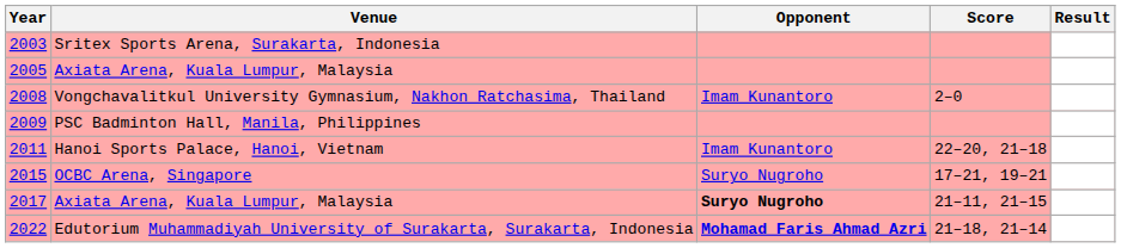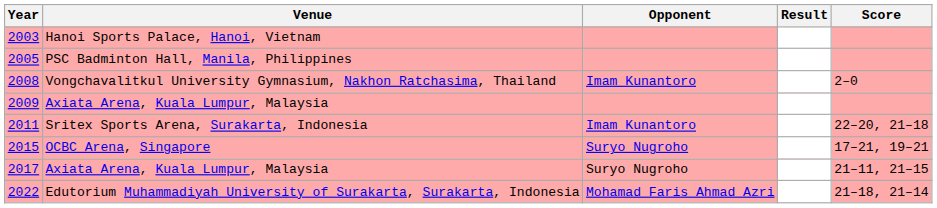columns swapped: Score <-> Result
2003 | Venue: Sritex Sports Arena, Surakarta, Indonesia -> Hanoi Sports Palace, Hanoi, Vietnam
2005 | Venue: Axiata Arena, Kuala Lumpur, Malaysia -> PSC Badminton Hall, Manila, Philippines
2009 | Venue: PSC Badminton Hall, Manila, Philippines -> Axiata Arena, Kuala Lumpur, Malaysia
2011 | Venue: Hanoi Sports Palace, Hanoi, Vietnam -> Sritex Sports Arena, Surakarta, Indonesia
2017 | Opponent: bold -> normal
2022 | Opponent: bold -> normal
